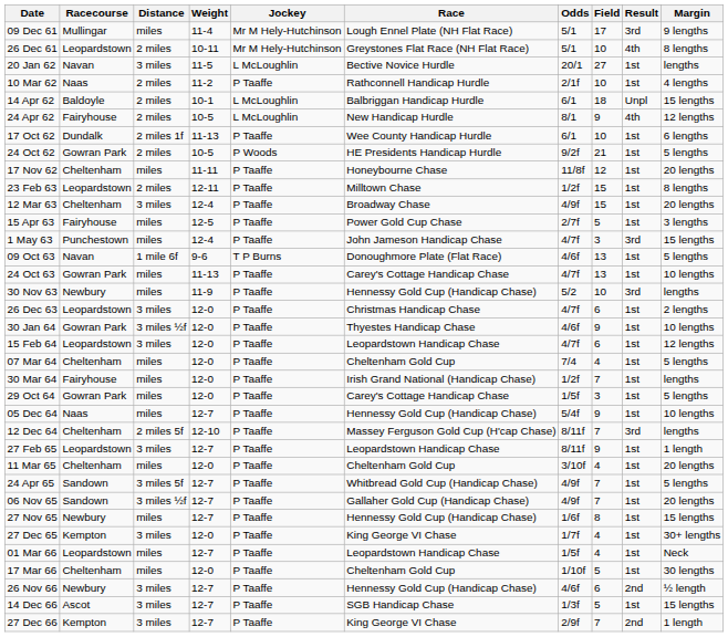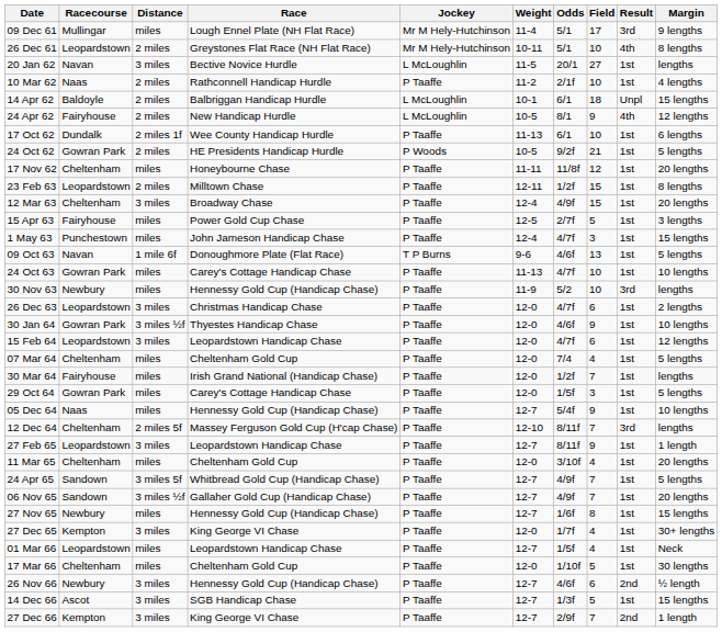columns swapped: Race <-> Weight
1 May 63 | Result: 3rd -> 1st
24 Oct 63 | Field: 13 -> 10
